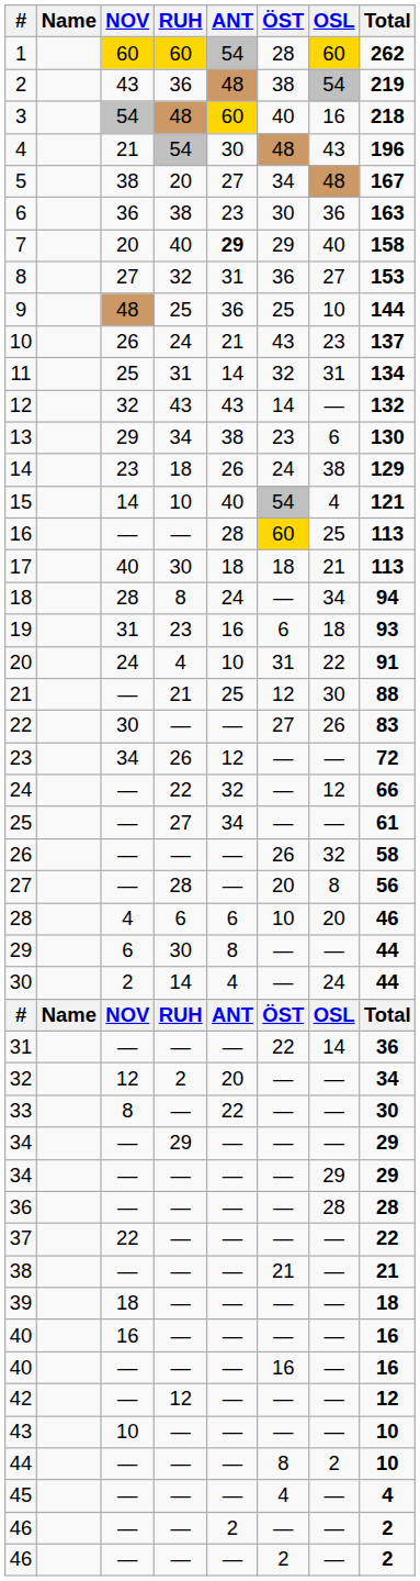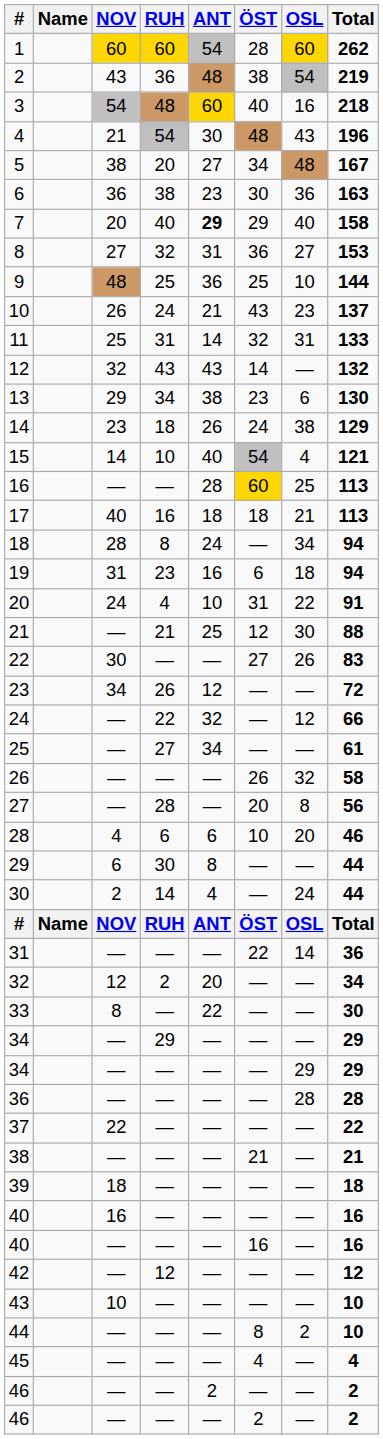11 | Total: 134 -> 133
17 | RUH: 30 -> 16
19 | Total: 93 -> 94
